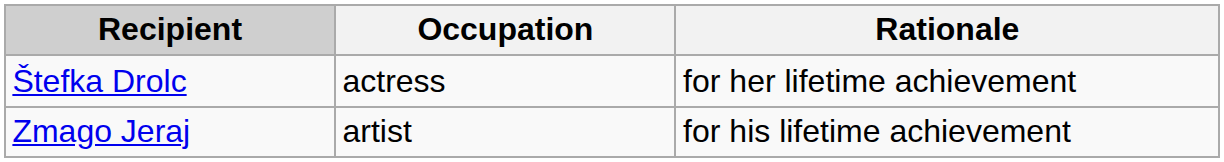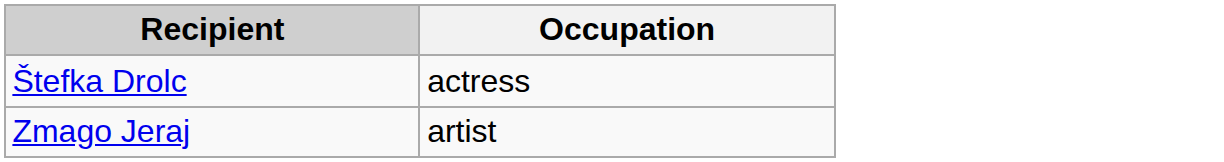- column: Rationale | for her lifetime achievement | for his lifetime achievement
